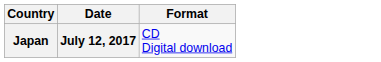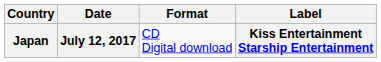+ column: Label | Kiss Entertainment Starship Entertainment
